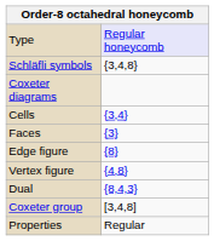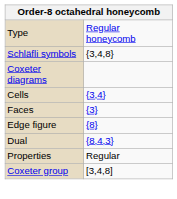Type | column 2: lavender background -> no background
- row: Vertex figure | {4,8}
rows swapped: Coxeter group <-> Properties
